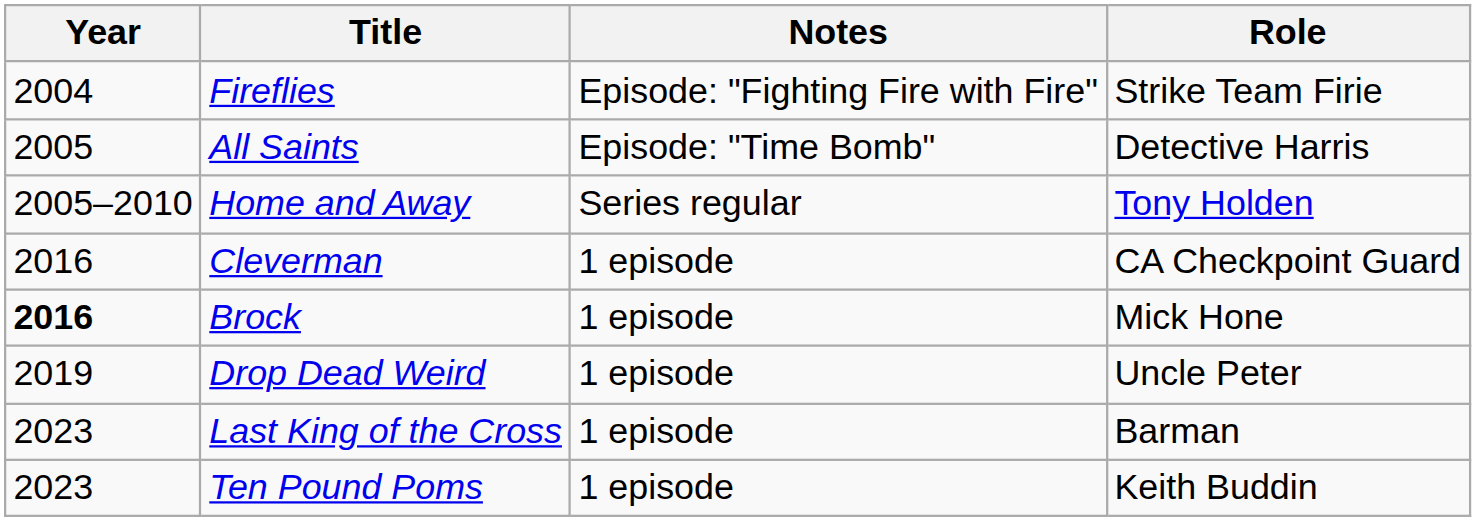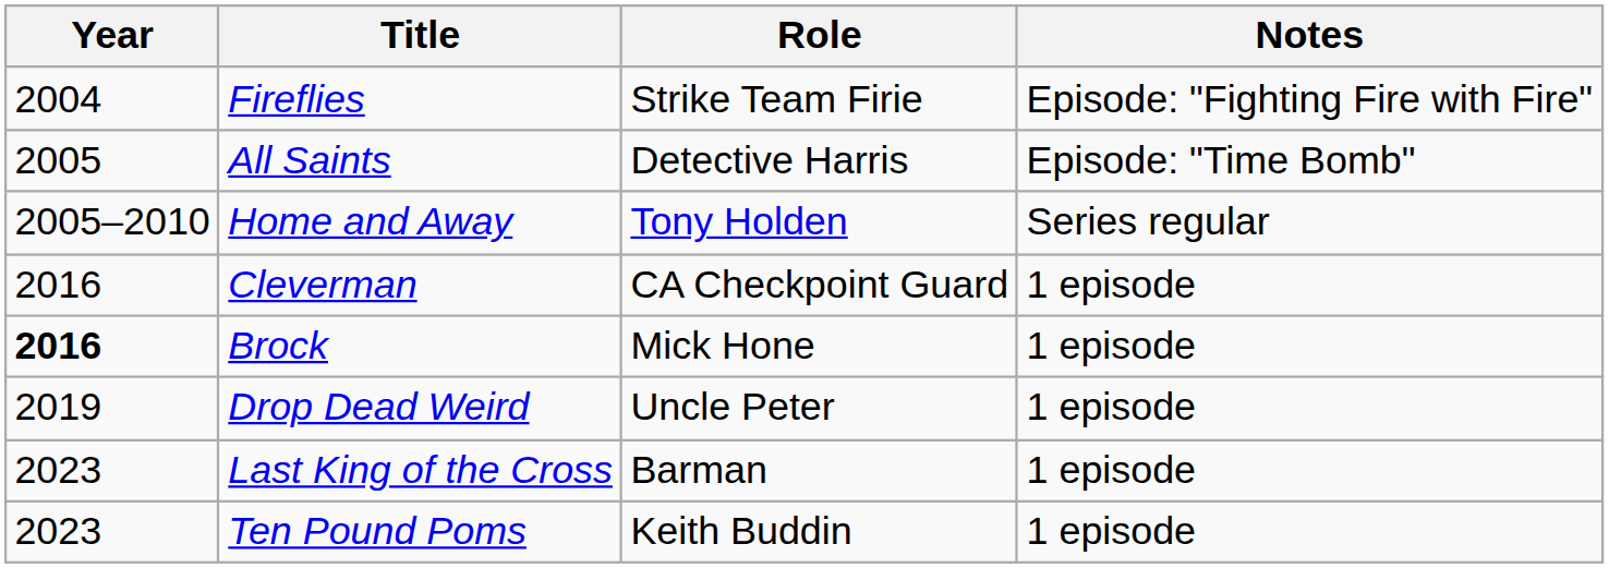columns swapped: Role <-> Notes
